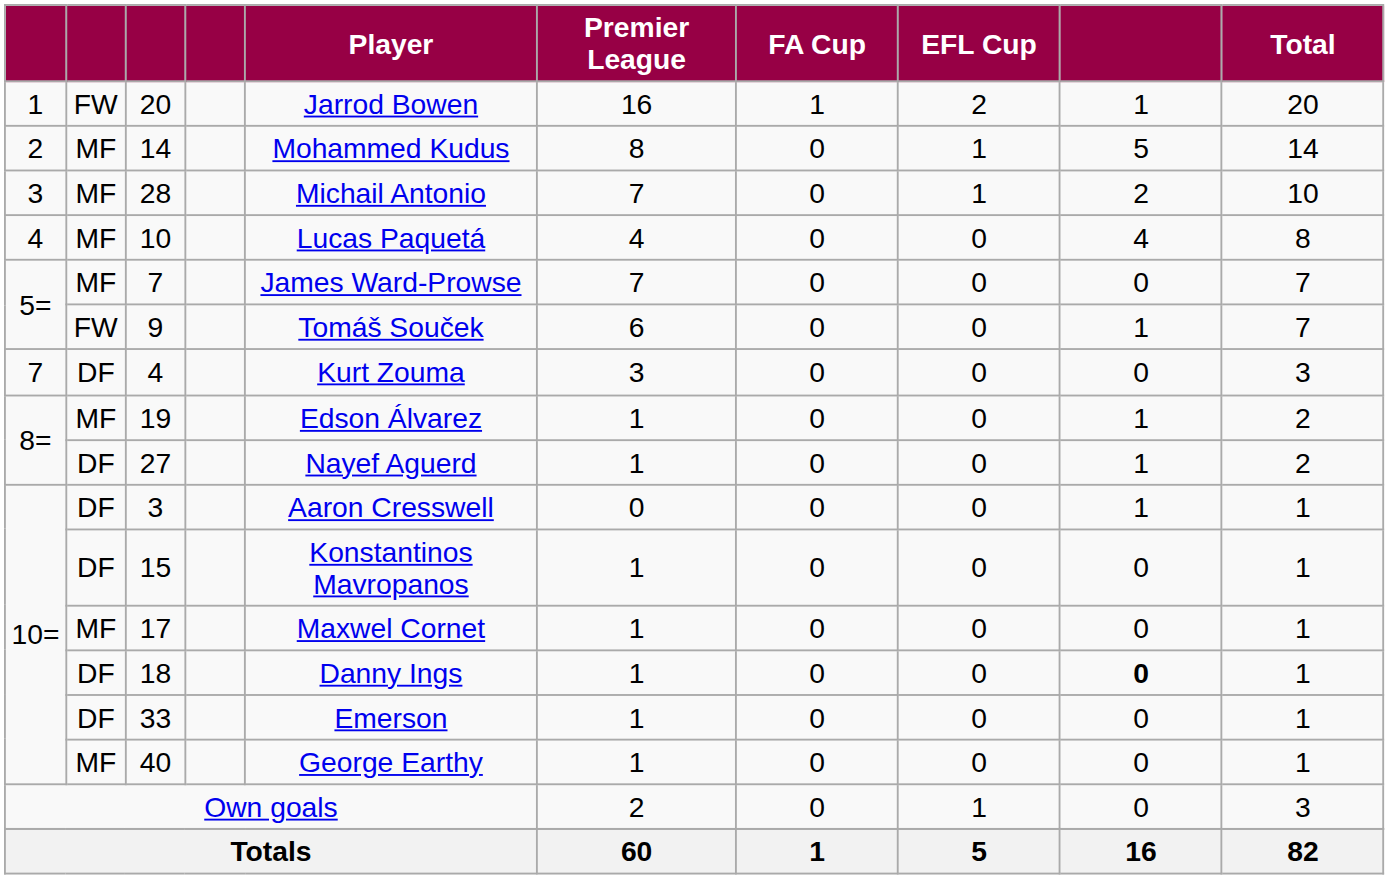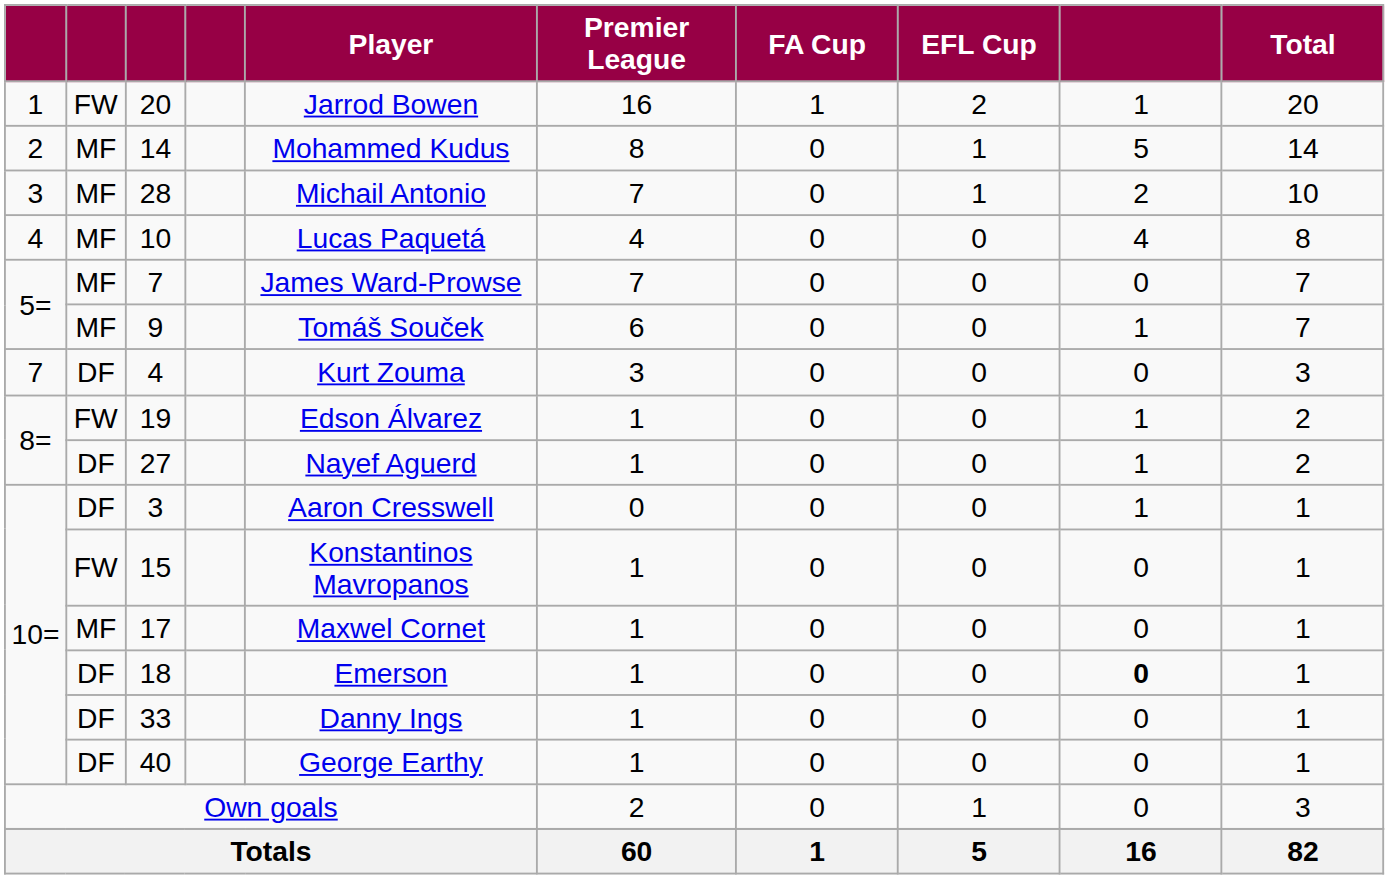9 | column 2: FW -> MF
19 | column 2: MF -> FW
15 | column 2: DF -> FW
18 | Player: Danny Ings -> Emerson
33 | Player: Emerson -> Danny Ings
40 | column 2: MF -> DF
